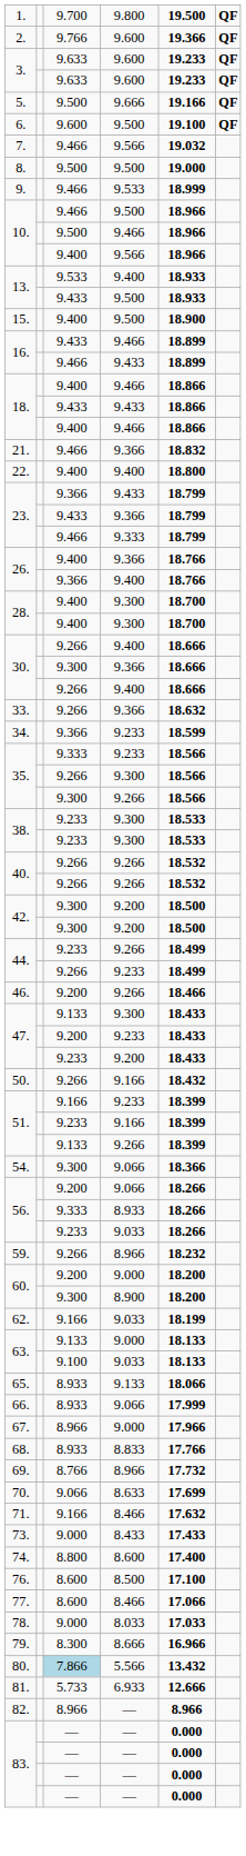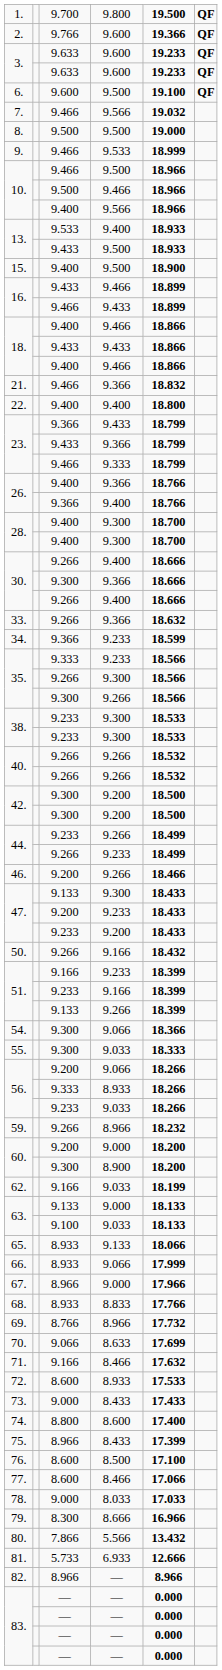- row: 5. | 9.500 | 9.666 | 19.166 | QF
+ row: 55. | 9.300 | 9.033 | 18.333
+ row: 72. | 8.600 | 8.933 | 17.533
+ row: 75. | 8.966 | 8.433 | 17.399
80. | column 3: lightblue background -> no background
